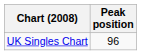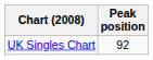UK Singles Chart | Peak position: 96 -> 92
